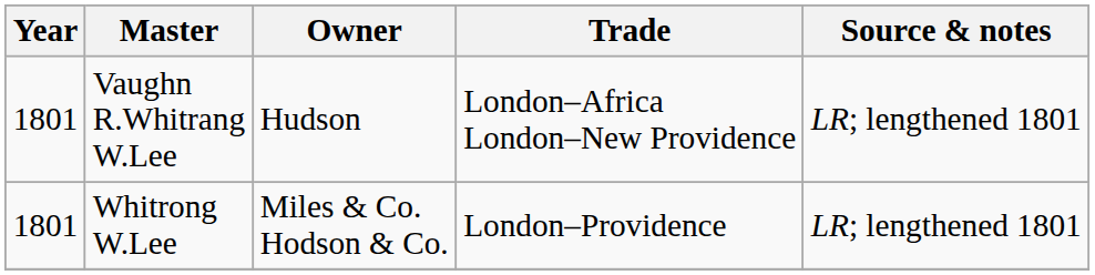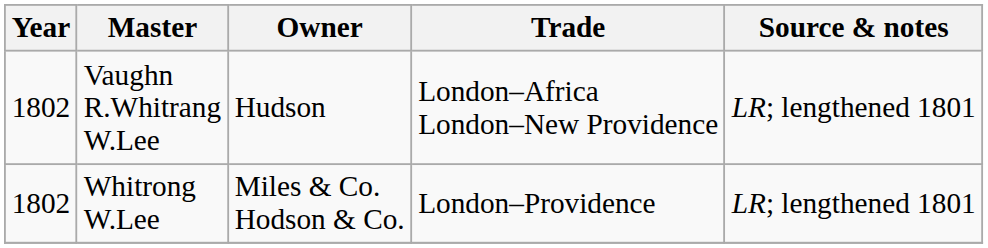Vaughn R.Whitrang W.Lee | Year: 1801 -> 1802
Whitrong W.Lee | Year: 1801 -> 1802
